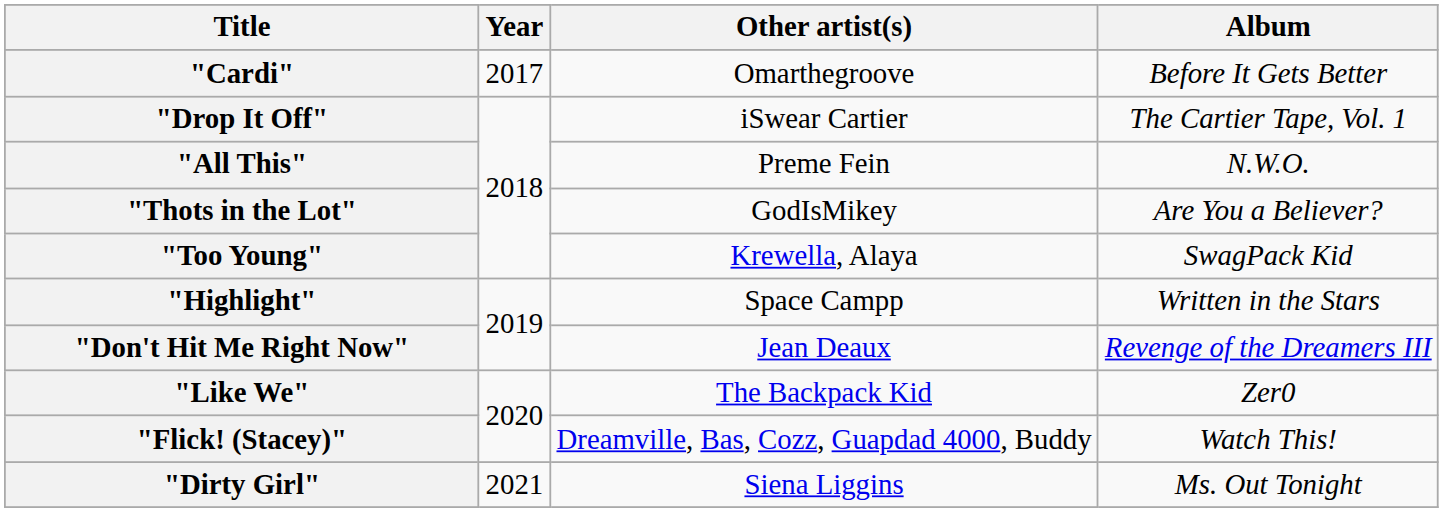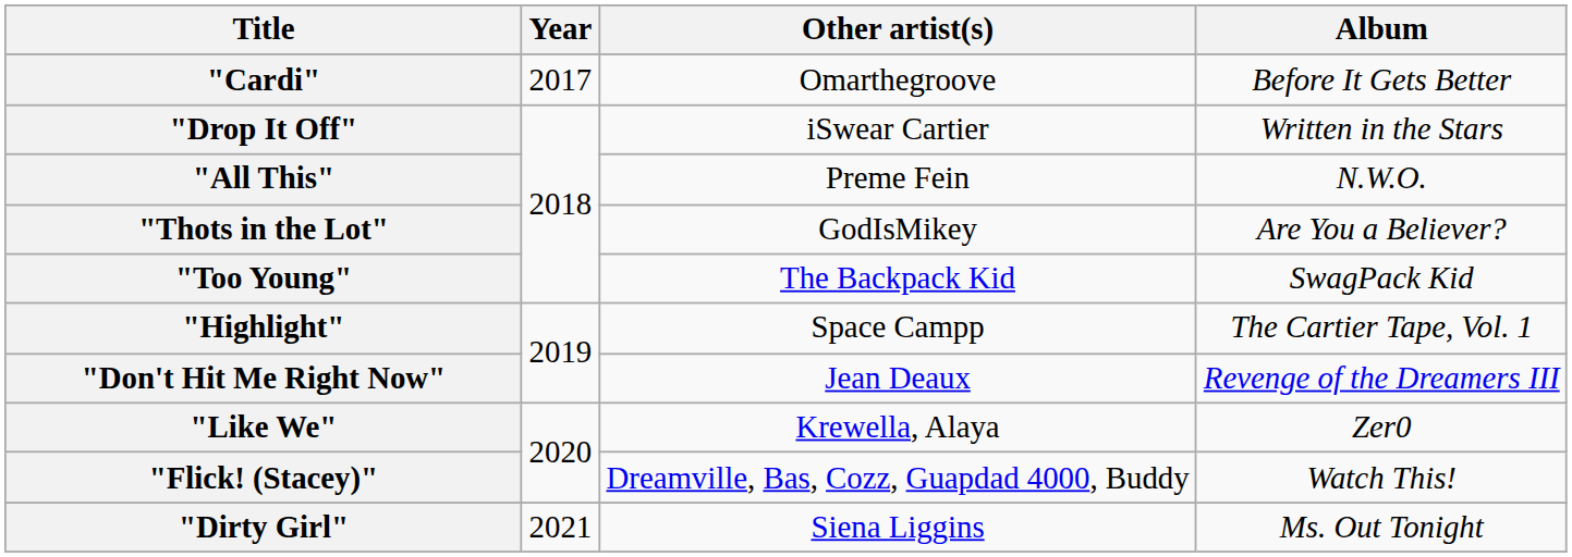"Drop It Off" | Album: The Cartier Tape, Vol. 1 -> Written in the Stars
"Too Young" | Other artist(s): Krewella, Alaya -> The Backpack Kid
"Highlight" | Album: Written in the Stars -> The Cartier Tape, Vol. 1
"Like We" | Other artist(s): The Backpack Kid -> Krewella, Alaya
